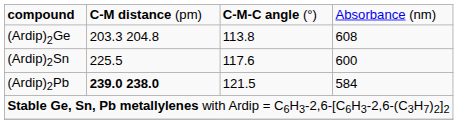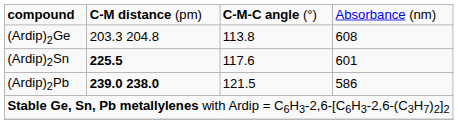(Ardip)2Sn | column 2: normal -> bold
(Ardip)2Sn | column 4: 600 -> 601
(Ardip)2Pb | column 4: 584 -> 586
